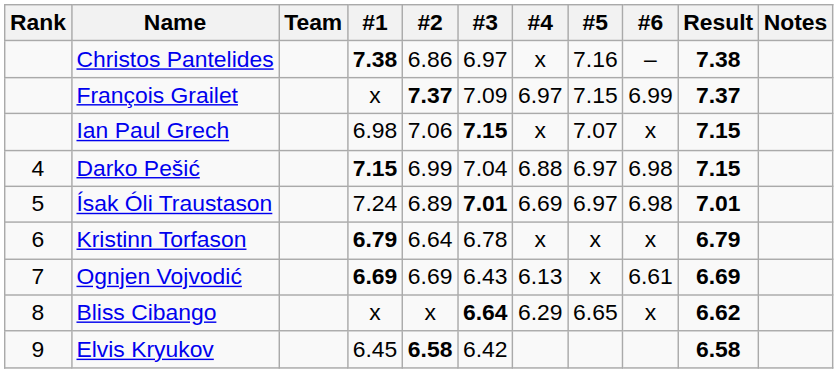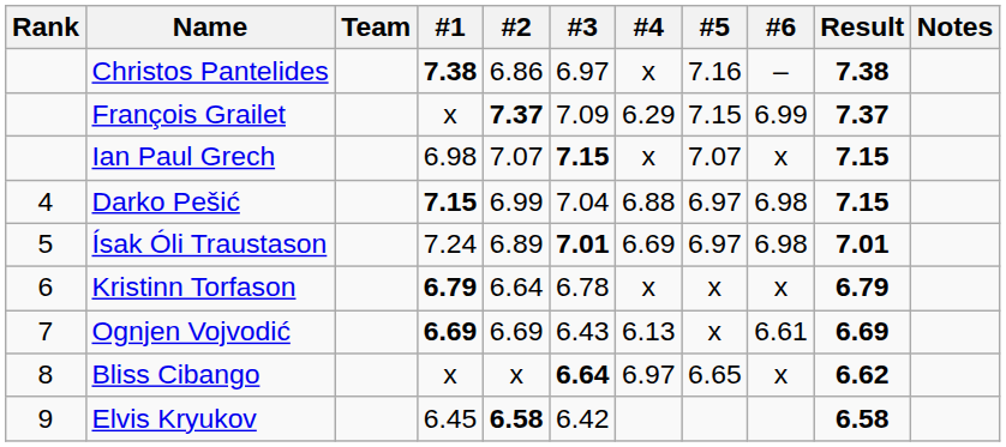François Grailet | #4: 6.97 -> 6.29
Ian Paul Grech | #2: 7.06 -> 7.07
Bliss Cibango | #4: 6.29 -> 6.97
